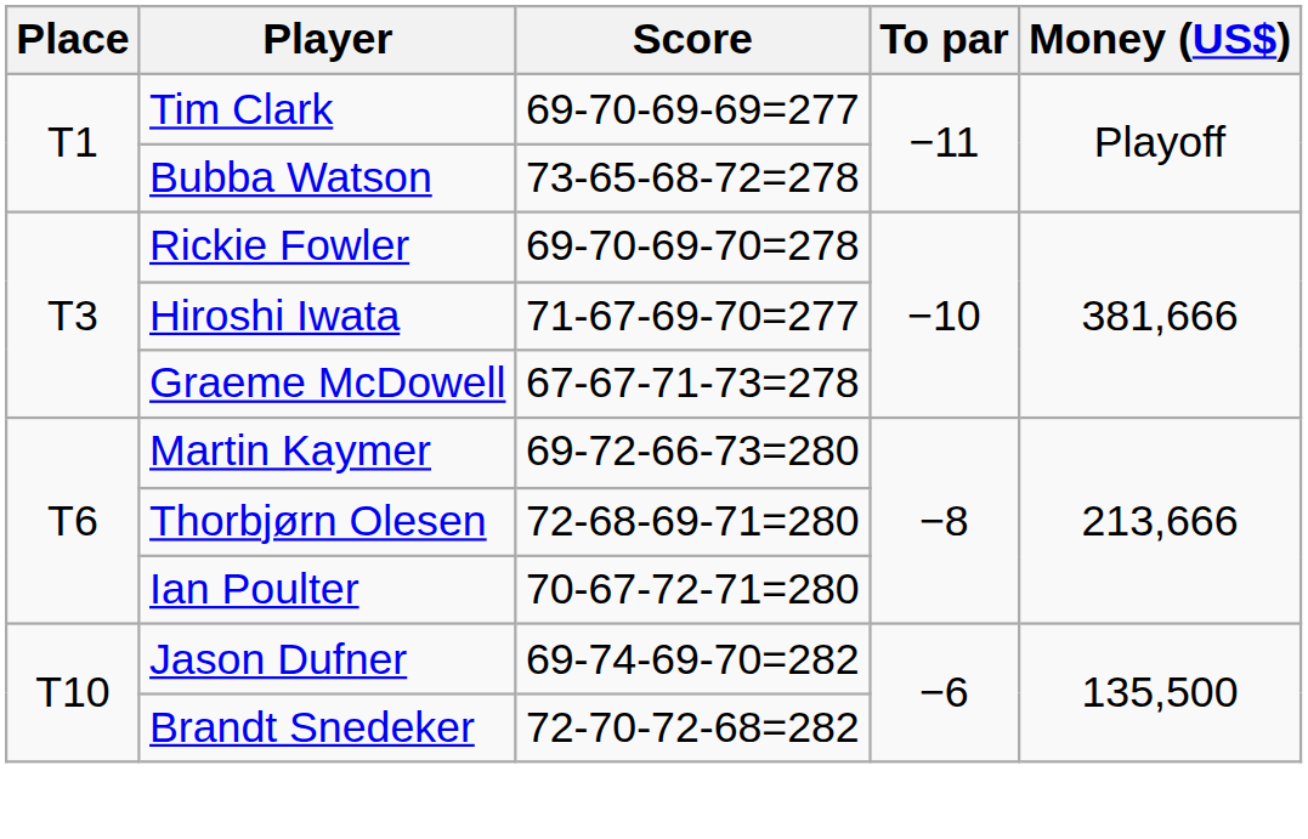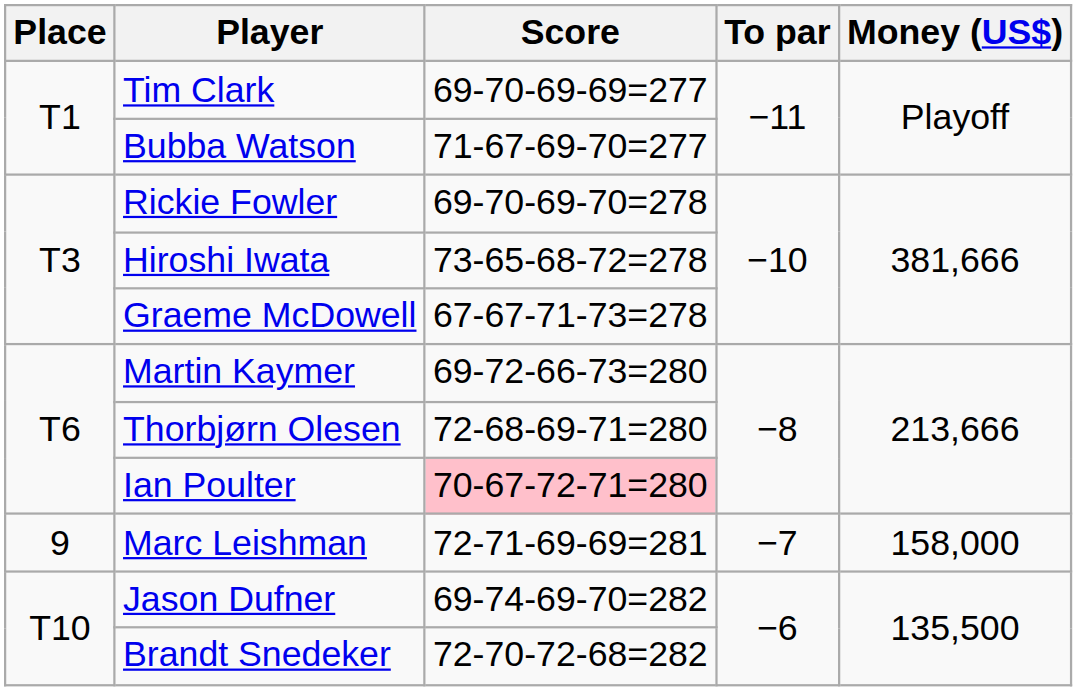Bubba Watson | Score: 73-65-68-72=278 -> 71-67-69-70=277
Hiroshi Iwata | Score: 71-67-69-70=277 -> 73-65-68-72=278
Ian Poulter | Score: no background -> pink background
+ row: 9 | Marc Leishman | 72-71-69-69=281 | −7 | 158,000
